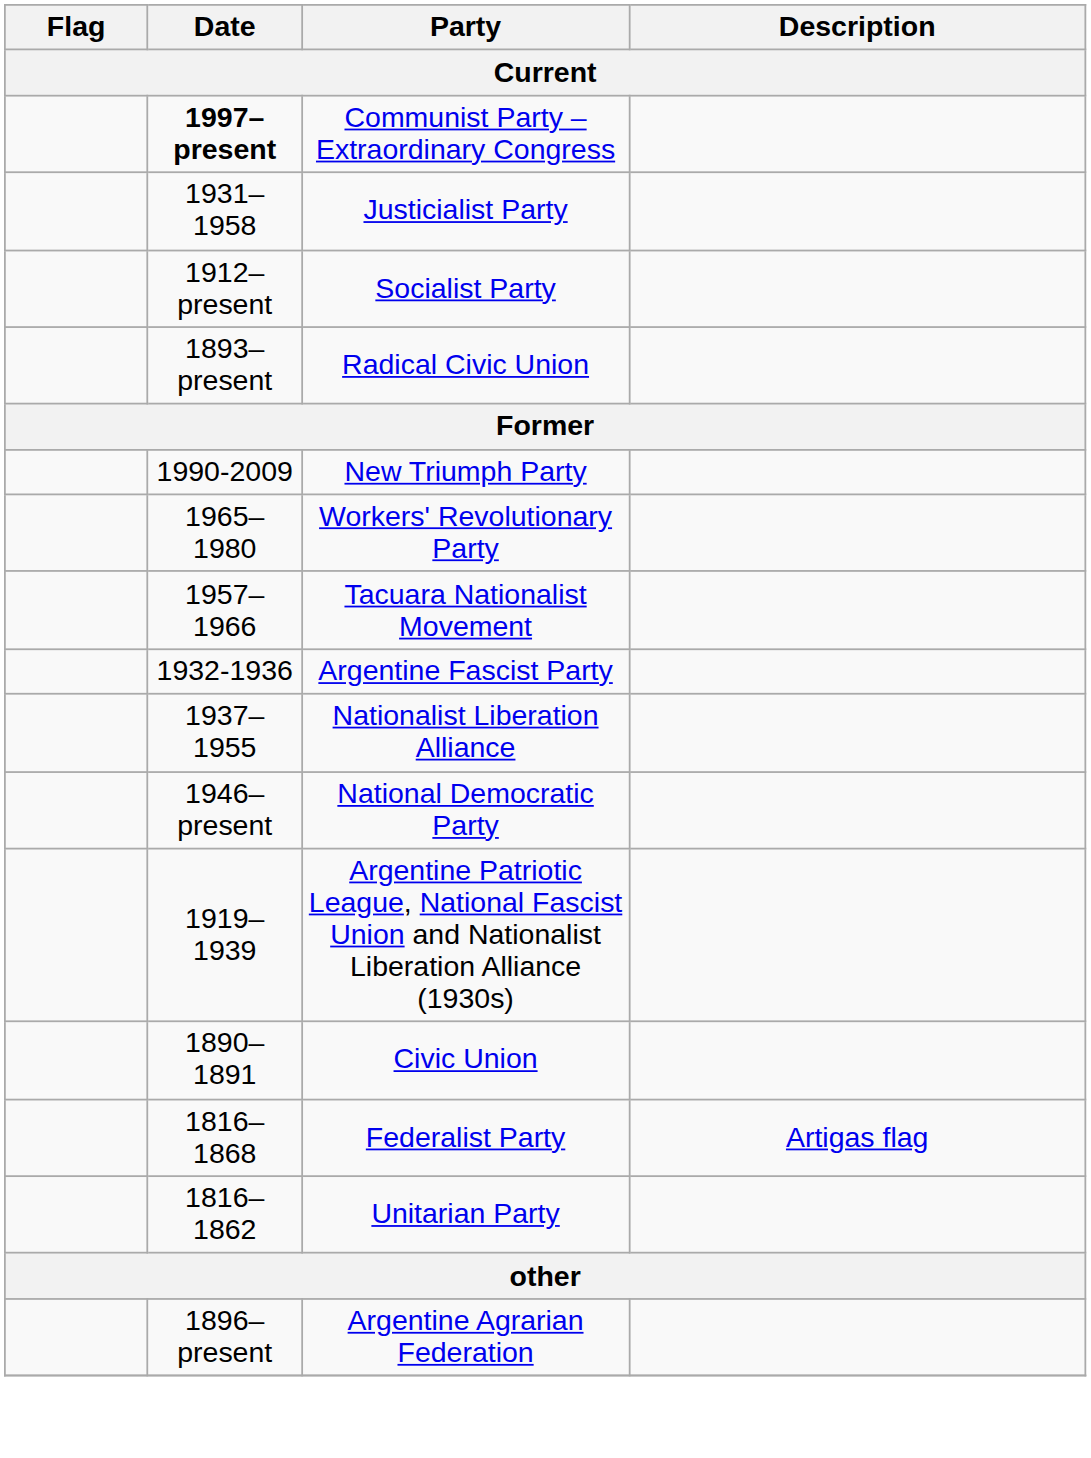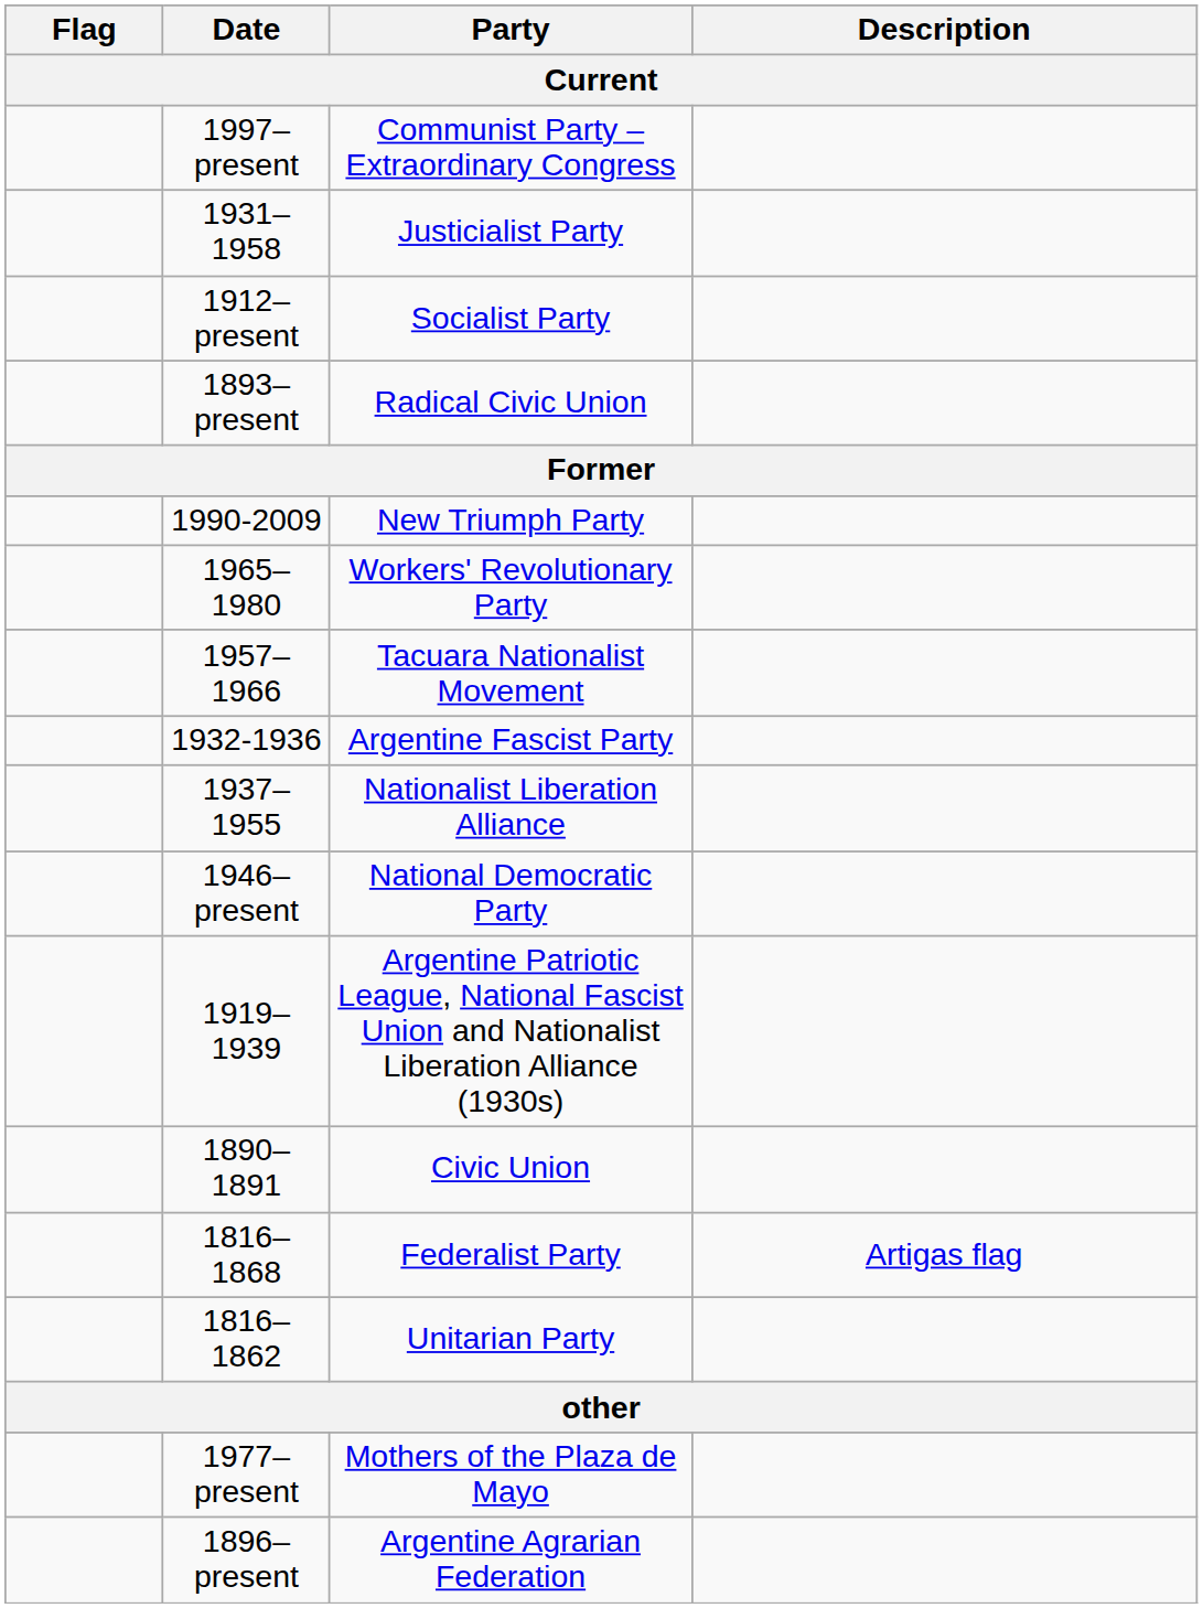Communist Party – Extraordinary Congress | Date: bold -> normal
+ row: 1977–present | Mothers of the Plaza de Mayo
